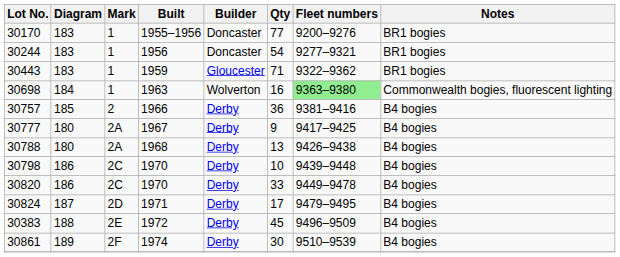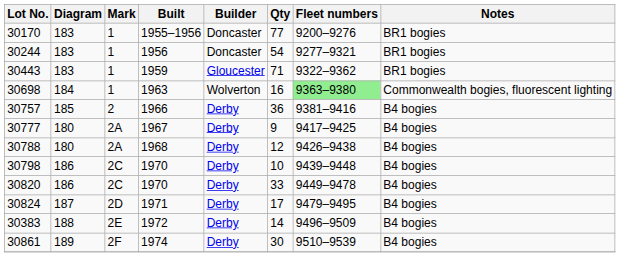30788 | Qty: 13 -> 12
30383 | Qty: 45 -> 14
